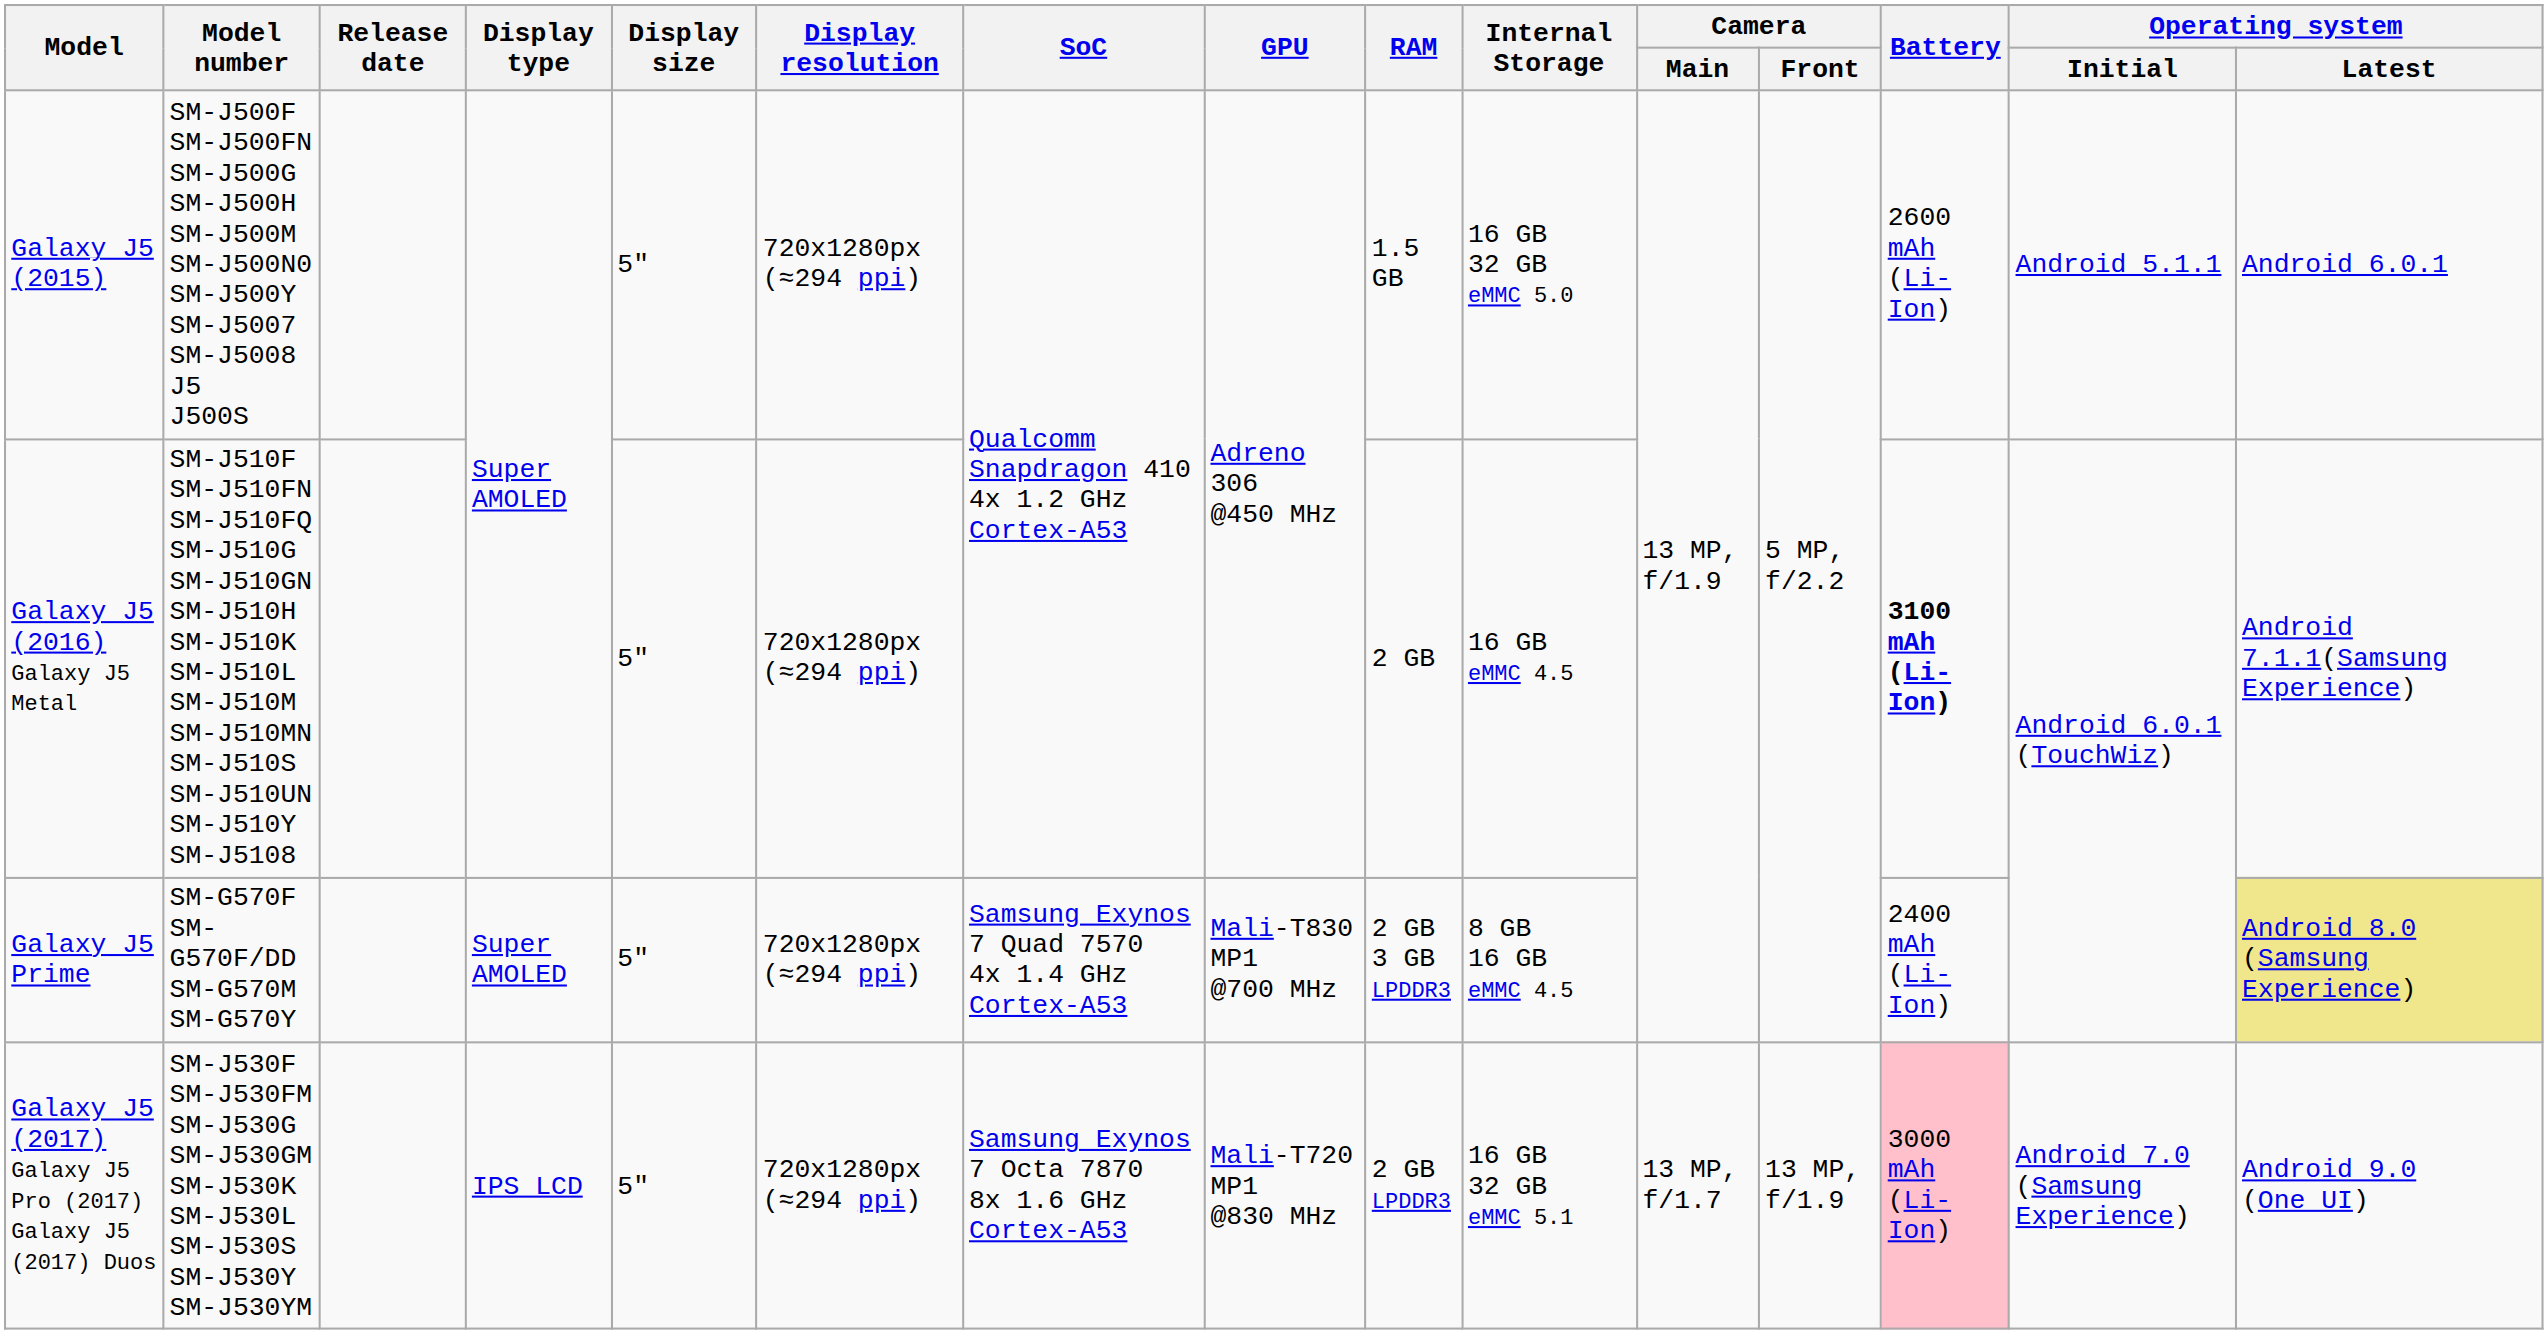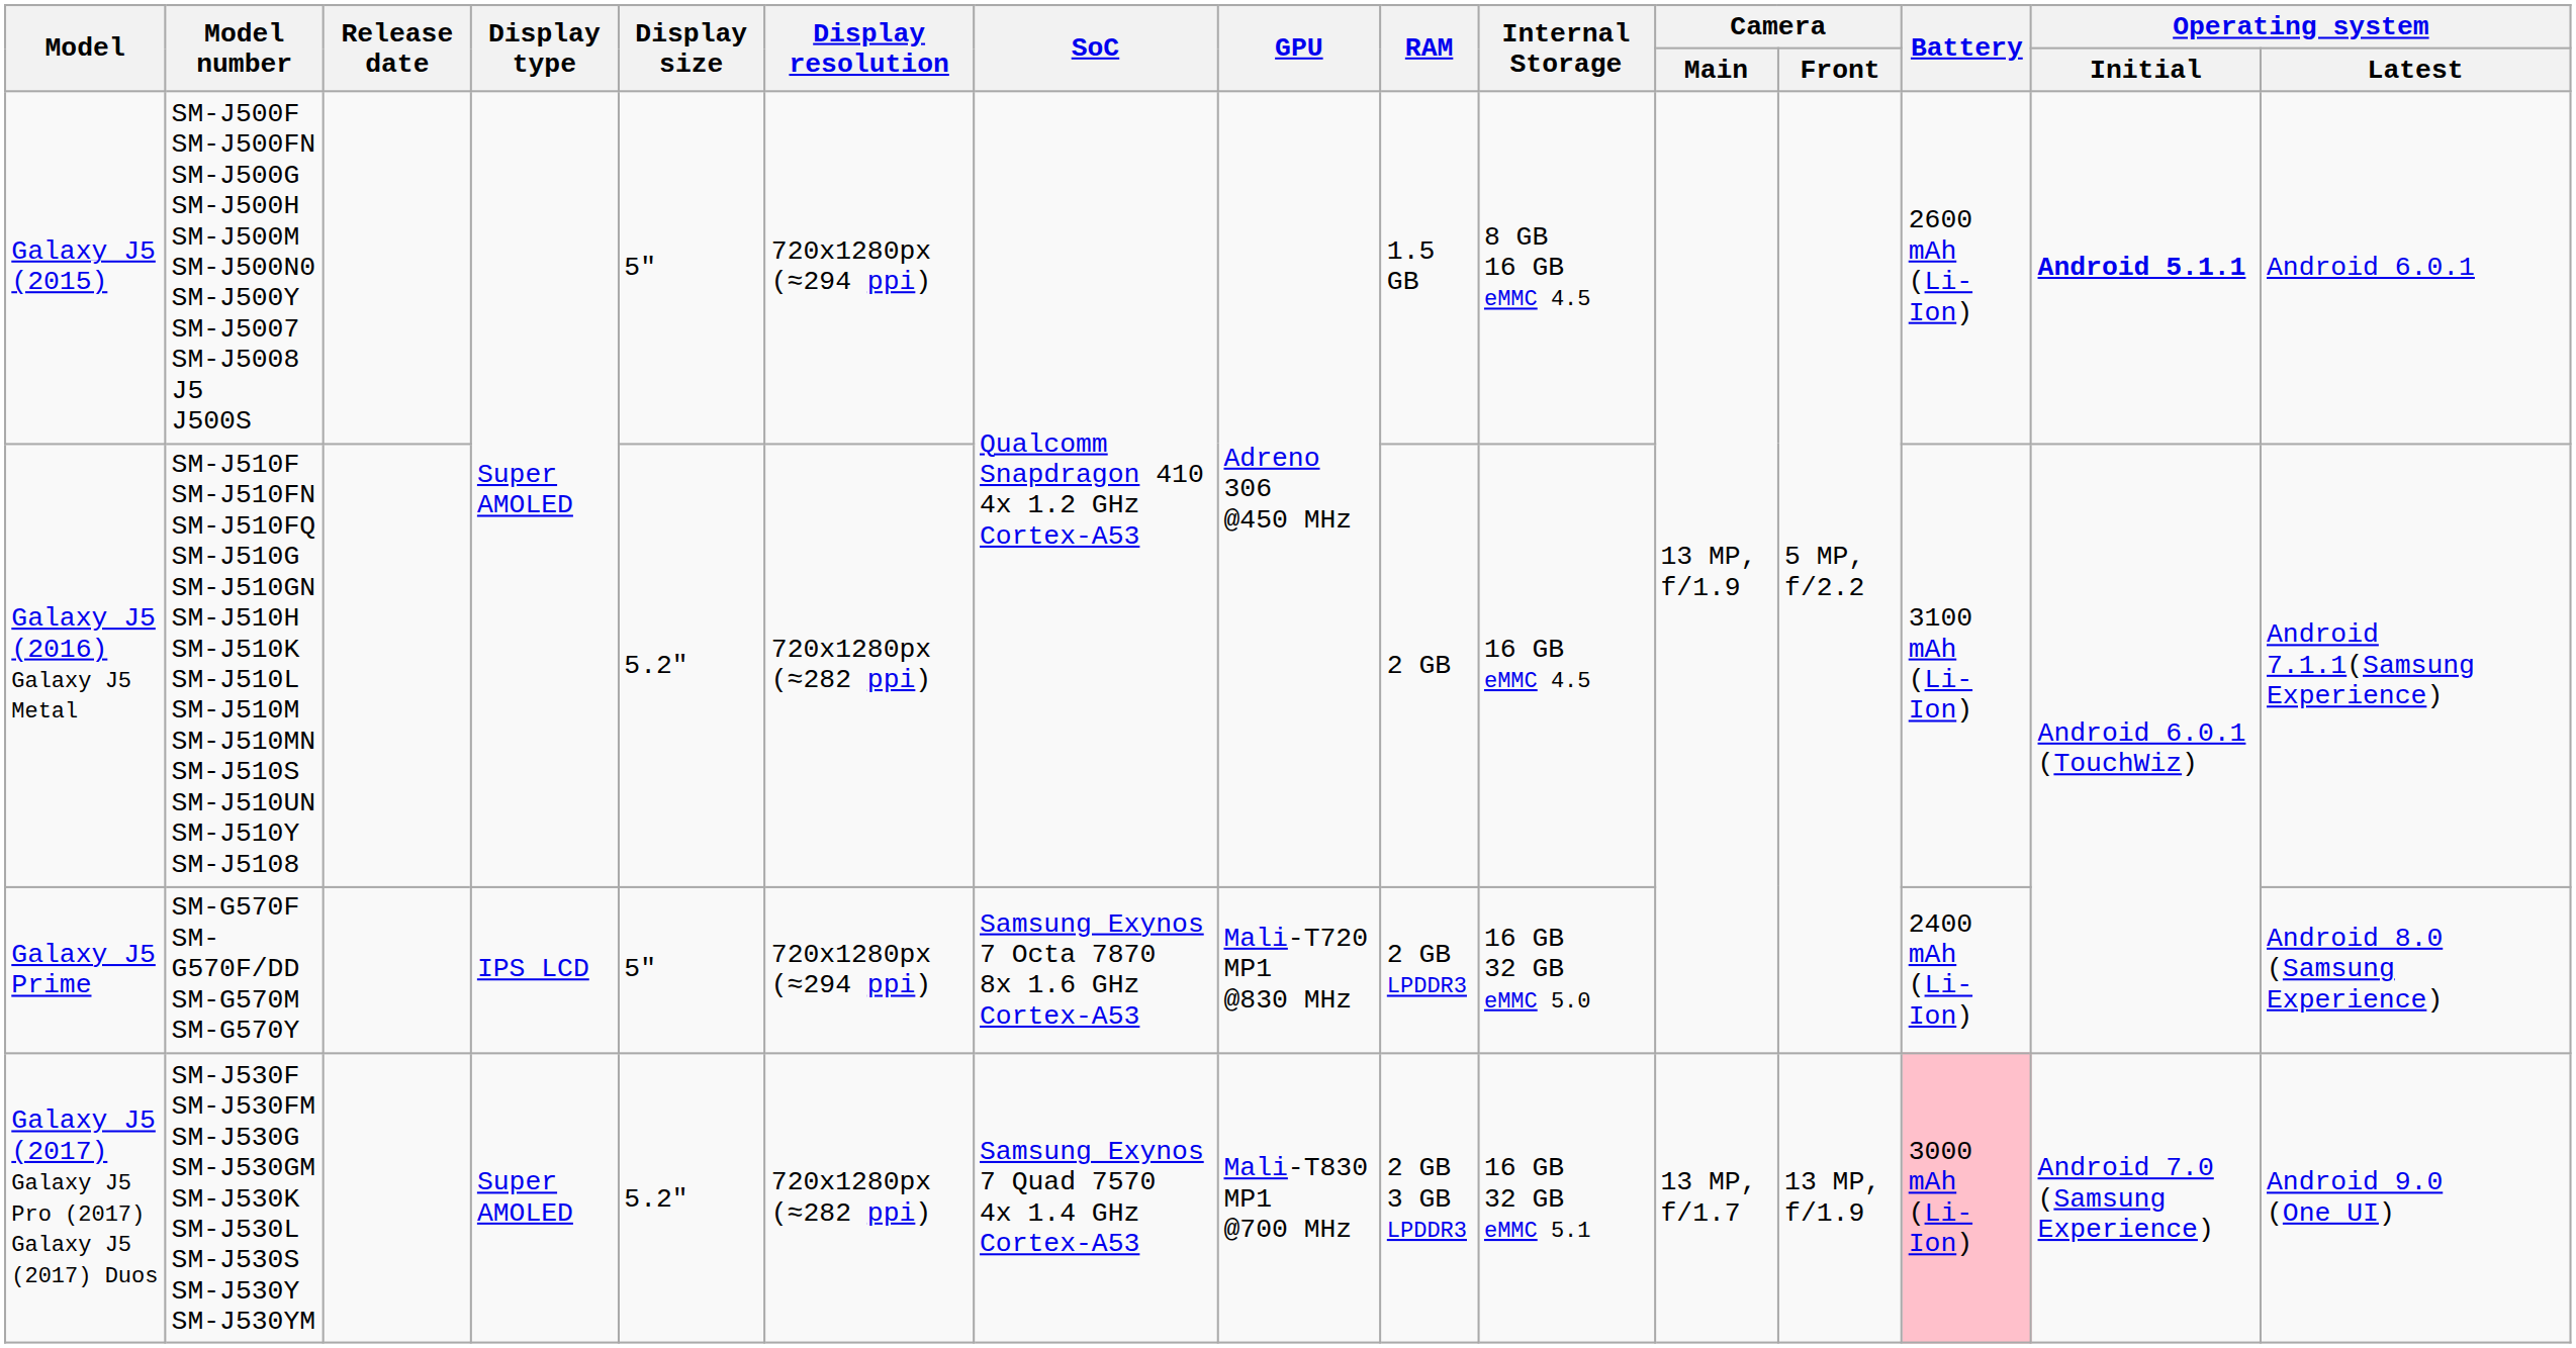Galaxy J5 (2015) | Internal Storage: 16 GB 32 GB eMMC 5.0 -> 8 GB 16 GB eMMC 4.5
Galaxy J5 (2015) | Operating system / Initial: normal -> bold
Galaxy J5 (2016) Galaxy J5 Metal | Display size: 5" -> 5.2"
Galaxy J5 (2016) Galaxy J5 Metal | Display resolution: 720x1280px (≈294 ppi) -> 720x1280px (≈282 ppi)
Galaxy J5 (2016) Galaxy J5 Metal | Battery: bold -> normal
Galaxy J5 Prime | Display type: Super AMOLED -> IPS LCD
Galaxy J5 Prime | SoC: Samsung Exynos 7 Quad 7570 4x 1.4 GHz Cortex-A53 -> Samsung Exynos 7 Octa 7870 8x 1.6 GHz Cortex-A53
Galaxy J5 Prime | GPU: Mali-T830 MP1 @700 MHz -> Mali-T720 MP1 @830 MHz
Galaxy J5 Prime | RAM: 2 GB 3 GB LPDDR3 -> 2 GB LPDDR3
Galaxy J5 Prime | Internal Storage: 8 GB 16 GB eMMC 4.5 -> 16 GB 32 GB eMMC 5.0
Galaxy J5 Prime | Operating system / Latest: khaki background -> no background
Galaxy J5 (2017) Galaxy J5 Pro (2017) Galaxy J5 (2017) Duos | Display type: IPS LCD -> Super AMOLED
Galaxy J5 (2017) Galaxy J5 Pro (2017) Galaxy J5 (2017) Duos | Display size: 5" -> 5.2"
Galaxy J5 (2017) Galaxy J5 Pro (2017) Galaxy J5 (2017) Duos | Display resolution: 720x1280px (≈294 ppi) -> 720x1280px (≈282 ppi)
Galaxy J5 (2017) Galaxy J5 Pro (2017) Galaxy J5 (2017) Duos | SoC: Samsung Exynos 7 Octa 7870 8x 1.6 GHz Cortex-A53 -> Samsung Exynos 7 Quad 7570 4x 1.4 GHz Cortex-A53
Galaxy J5 (2017) Galaxy J5 Pro (2017) Galaxy J5 (2017) Duos | GPU: Mali-T720 MP1 @830 MHz -> Mali-T830 MP1 @700 MHz
Galaxy J5 (2017) Galaxy J5 Pro (2017) Galaxy J5 (2017) Duos | RAM: 2 GB LPDDR3 -> 2 GB 3 GB LPDDR3
